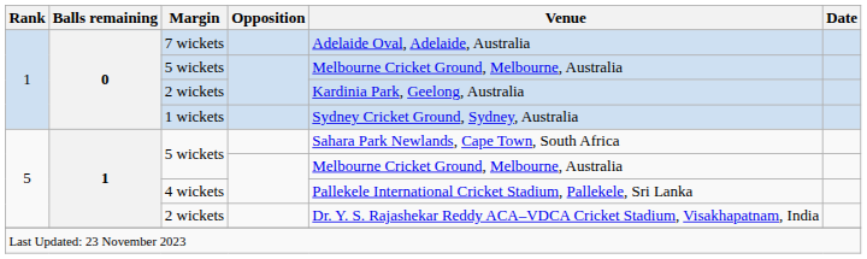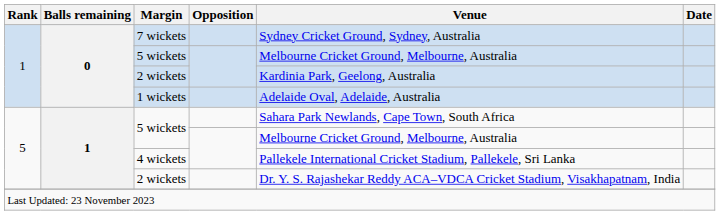7 wickets | Venue: Adelaide Oval, Adelaide, Australia -> Sydney Cricket Ground, Sydney, Australia
1 wickets | Venue: Sydney Cricket Ground, Sydney, Australia -> Adelaide Oval, Adelaide, Australia
